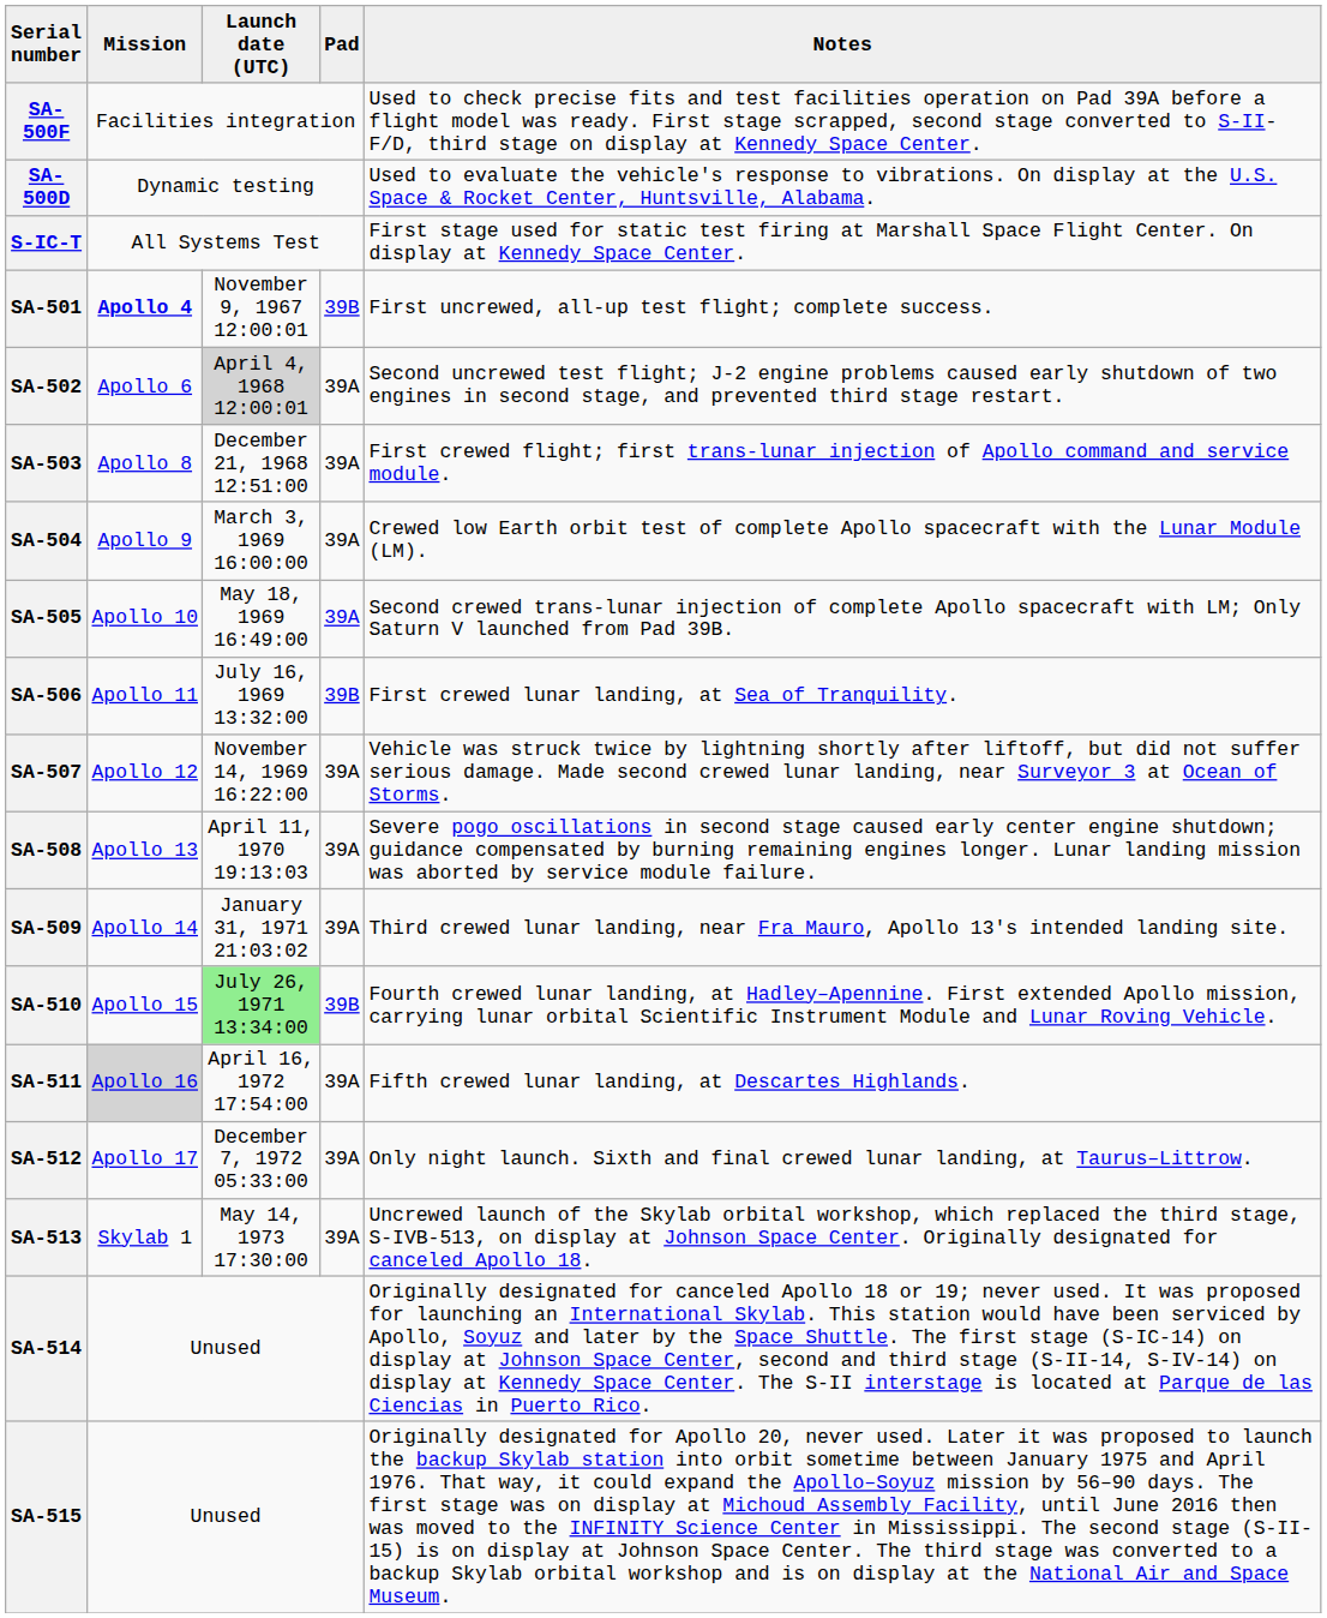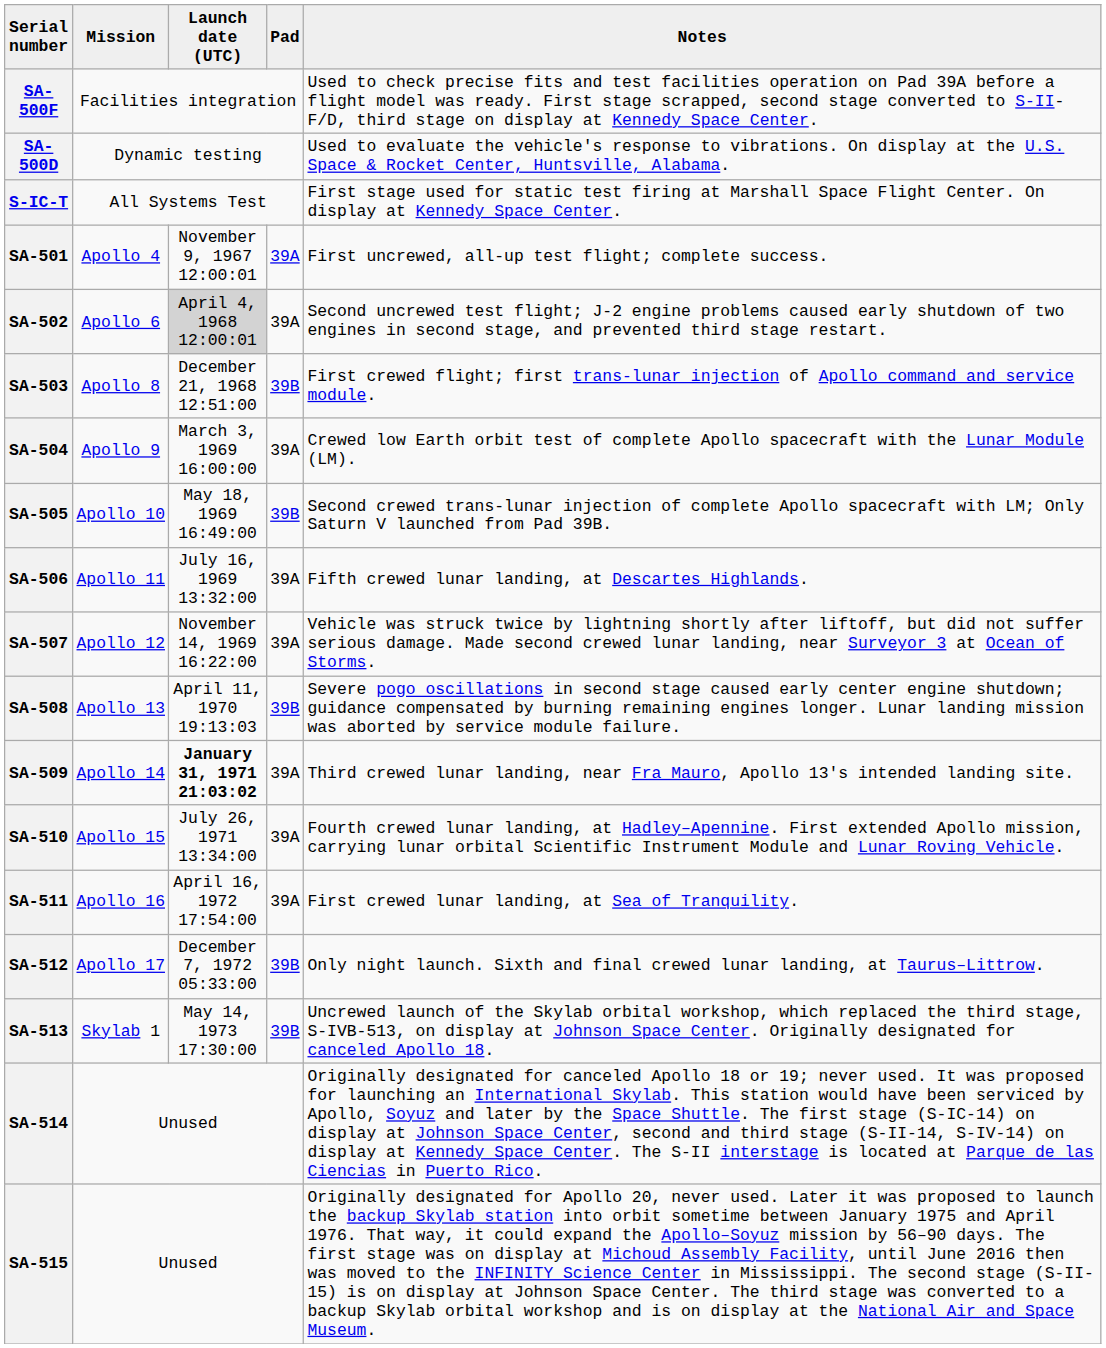SA-501 | Mission: bold -> normal
SA-501 | Pad: 39B -> 39A
SA-503 | Pad: 39A -> 39B
SA-505 | Pad: 39A -> 39B
SA-506 | Pad: 39B -> 39A
SA-506 | Notes: First crewed lunar landing, at Sea of Tranquility. -> Fifth crewed lunar landing, at Descartes Highlands.
SA-508 | Pad: 39A -> 39B
SA-509 | Launch date (UTC): normal -> bold
SA-510 | Launch date (UTC): lightgreen background -> no background
SA-510 | Pad: 39B -> 39A
SA-511 | Mission: lightgrey background -> no background
SA-511 | Notes: Fifth crewed lunar landing, at Descartes Highlands. -> First crewed lunar landing, at Sea of Tranquility.
SA-512 | Pad: 39A -> 39B
SA-513 | Pad: 39A -> 39B
